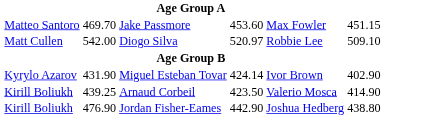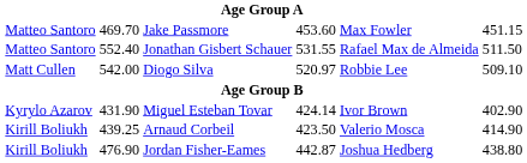+ row: Matteo Santoro | 552.40 | Jonathan Gisbert Schauer | 531.55 | Rafael Max de Almeida | 511.50
Jordan Fisher-Eames | column 5: 442.90 -> 442.87
